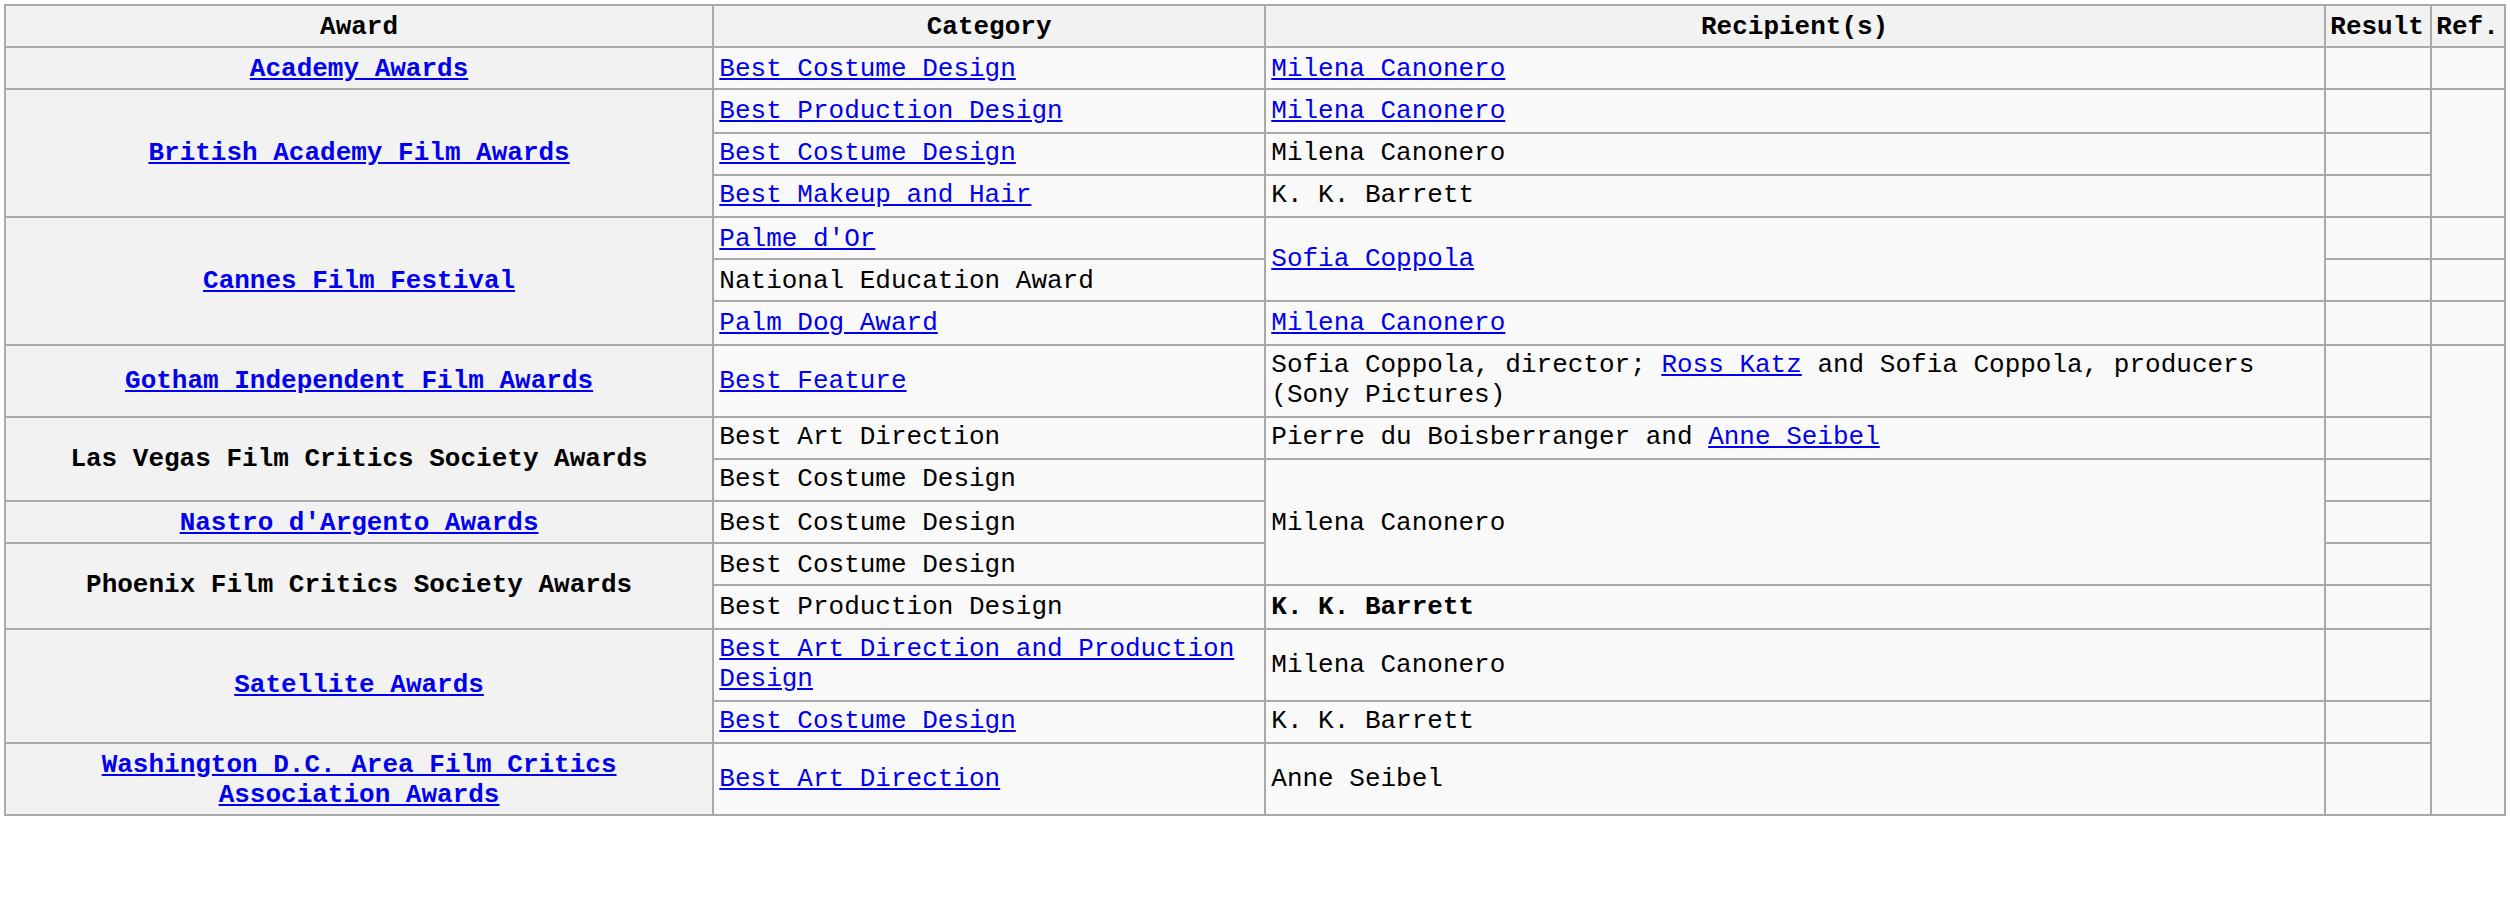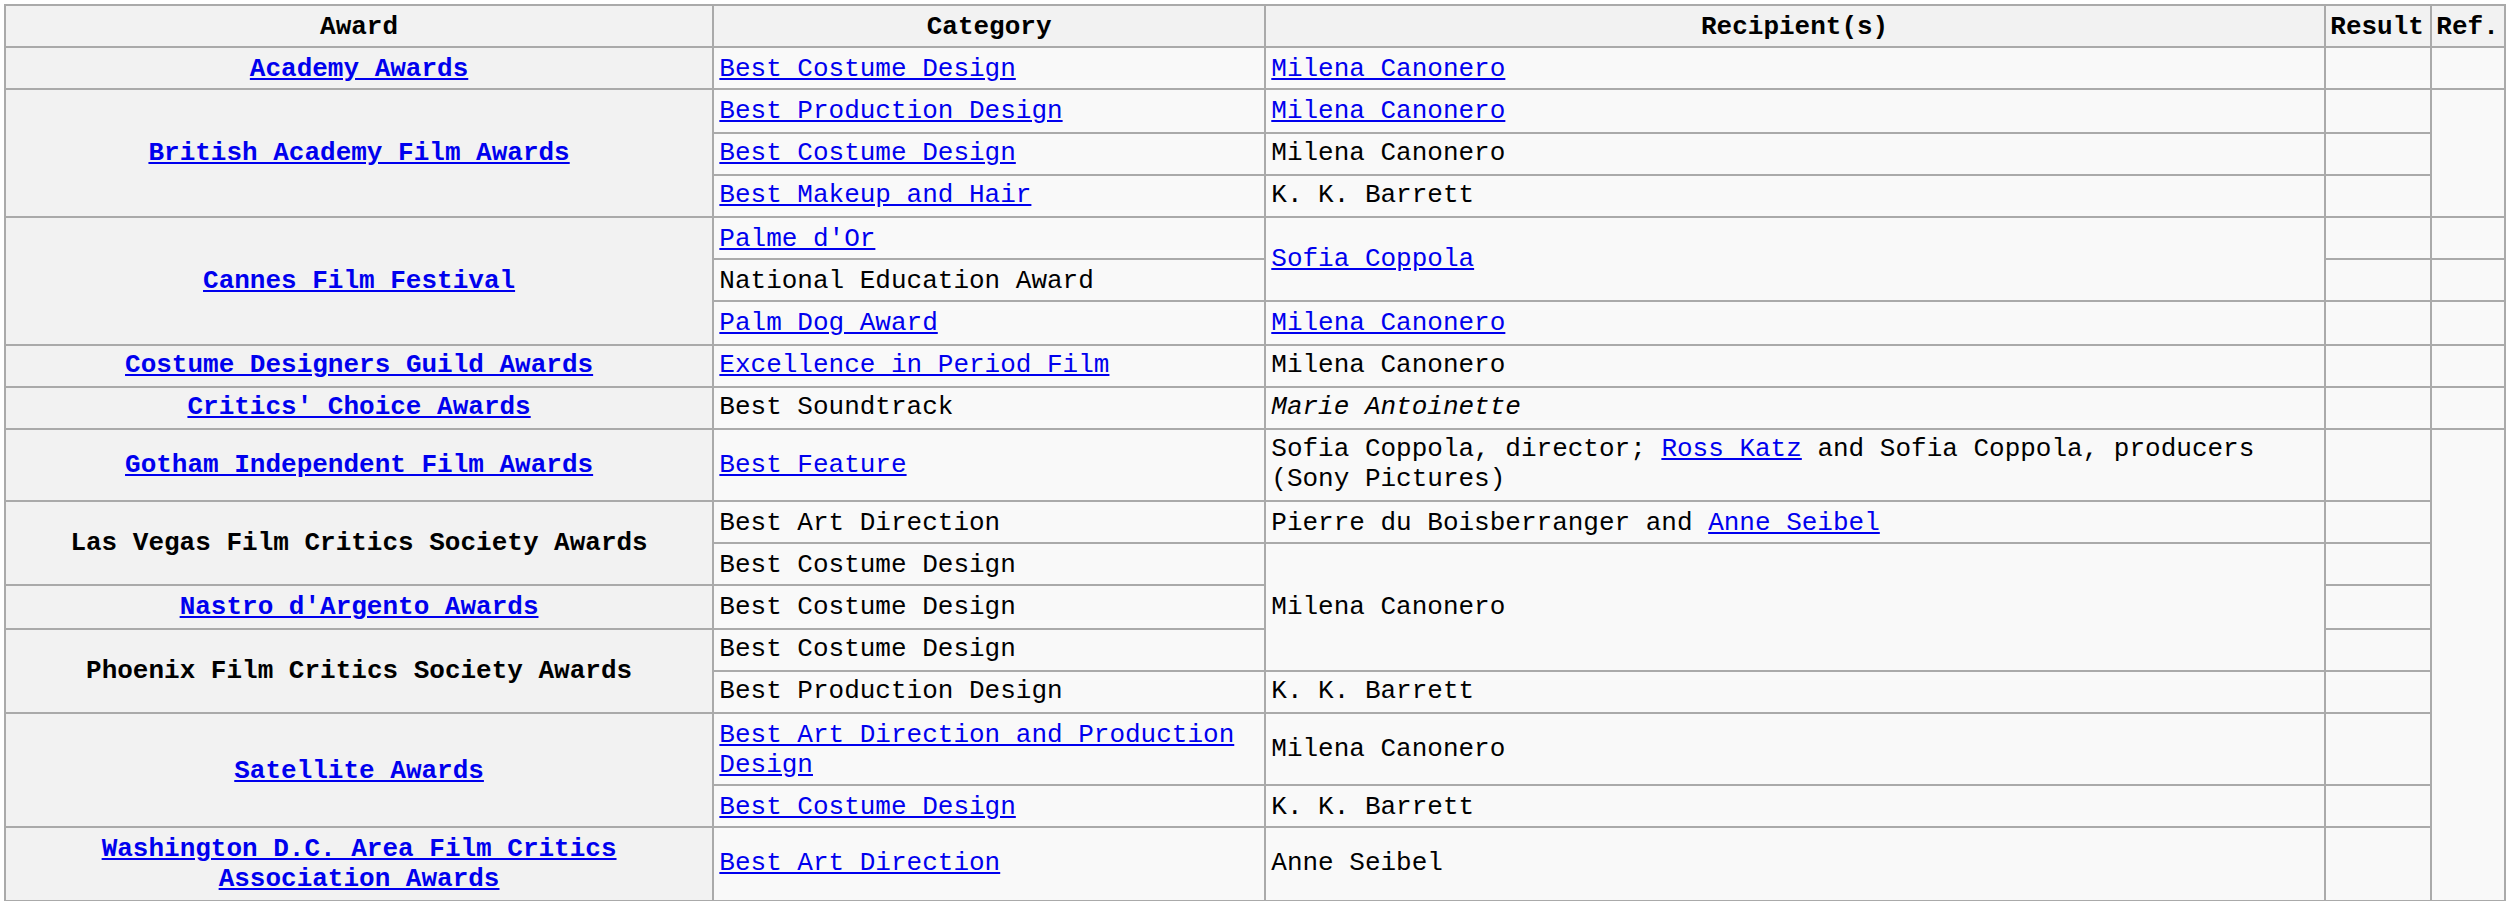+ row: Costume Designers Guild Awards | Excellence in Period Film | Milena Canonero
+ row: Critics' Choice Awards | Best Soundtrack | Marie Antoinette
Phoenix Film Critics Society Awards / Best Production Design | Recipient(s): bold -> normal
